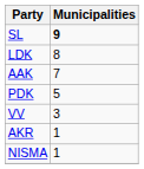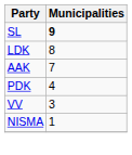PDK | Municipalities: 5 -> 4
- row: AKR | 1
